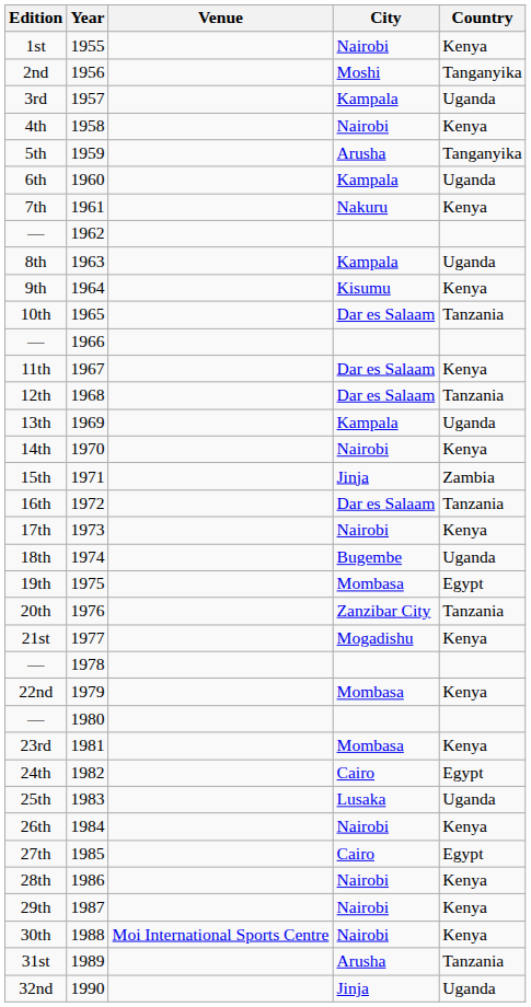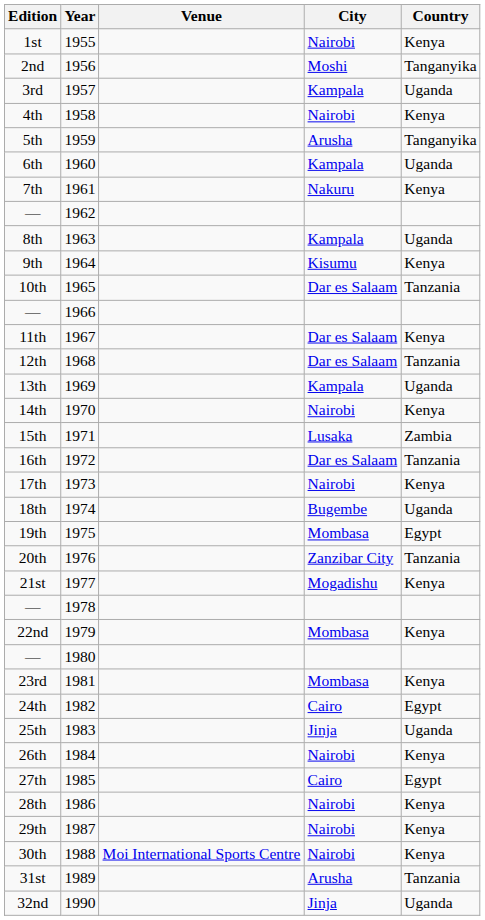15th | City: Jinja -> Lusaka
25th | City: Lusaka -> Jinja
